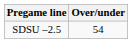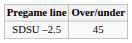SDSU –2.5 | Over/under: 54 -> 45
